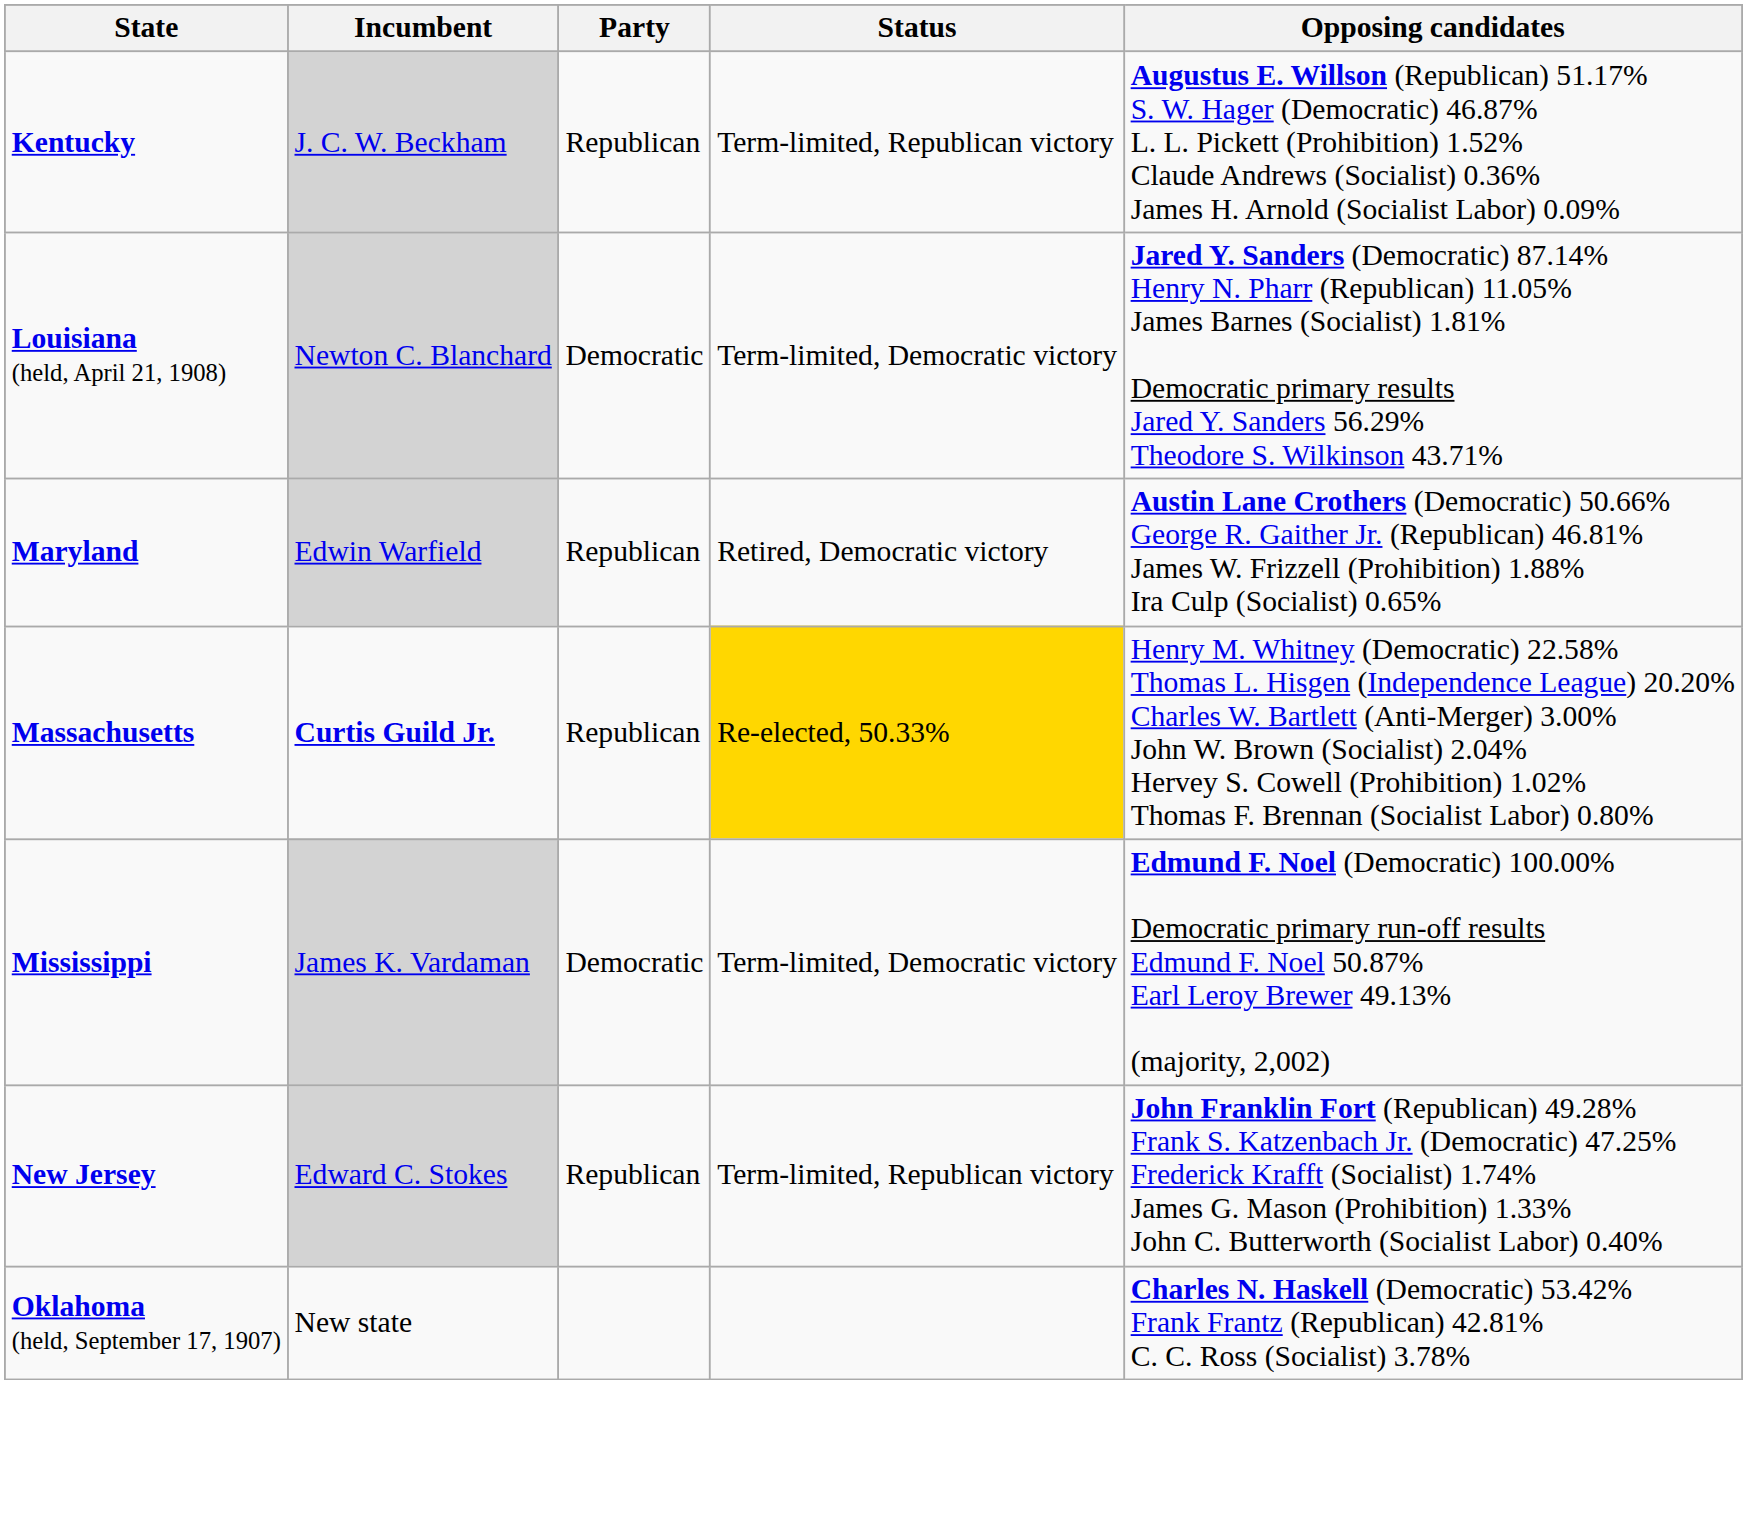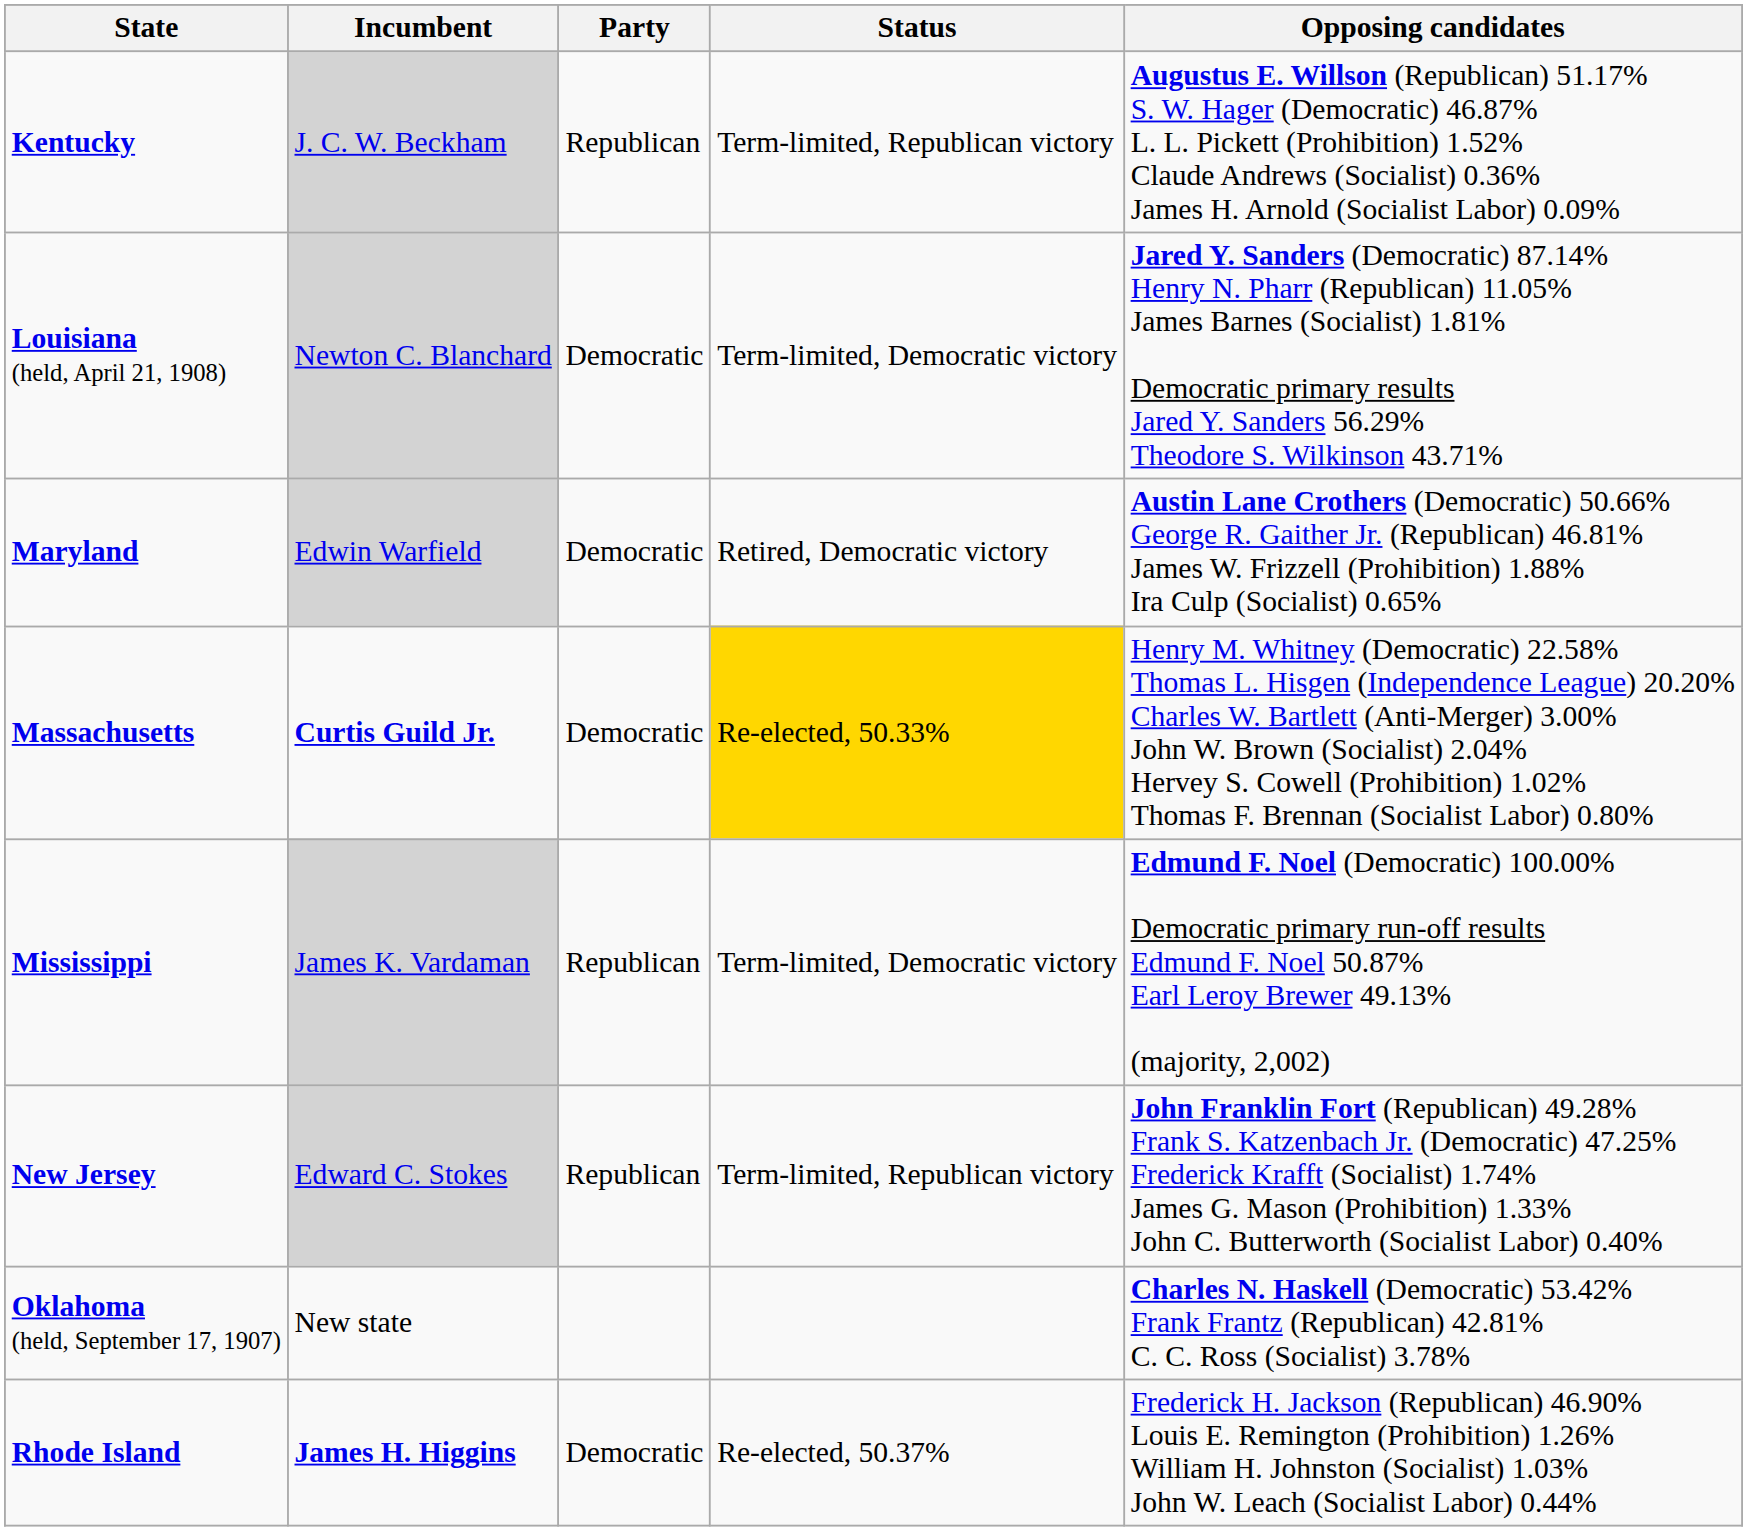Maryland | Party: Republican -> Democratic
Massachusetts | Party: Republican -> Democratic
Mississippi | Party: Democratic -> Republican
+ row: Rhode Island | James H. Higgins | Democratic | Re-elected, 50.37% | Frederick H. Jackson (Republican) 46.90% Louis E. Remington (Prohibition) 1.26% William H. Johnston (Socialist) 1.03% John W. Leach (Socialist Labor) 0.44%
